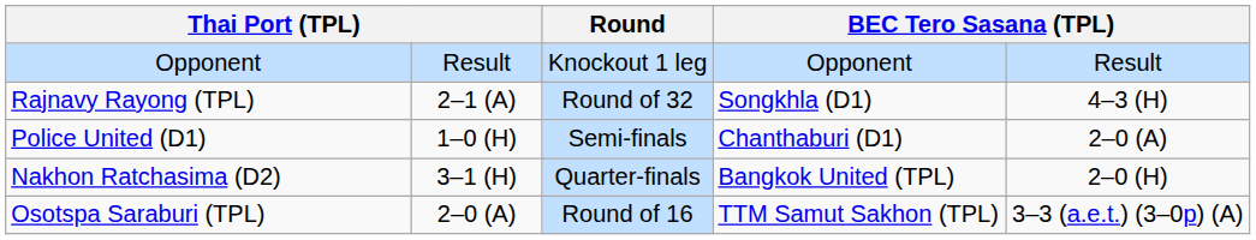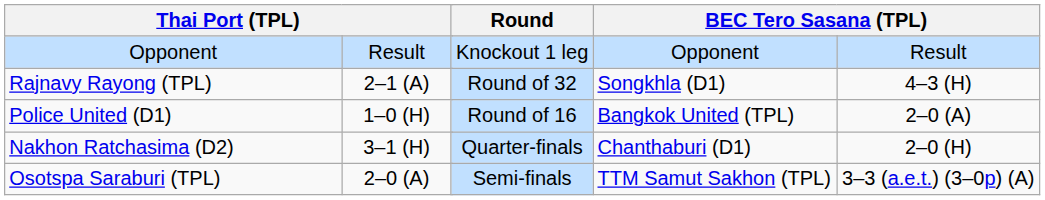Police United (D1) | Round: Semi-finals -> Round of 16
Police United (D1) | column 6: Chanthaburi (D1) -> Bangkok United (TPL)
Nakhon Ratchasima (D2) | column 6: Bangkok United (TPL) -> Chanthaburi (D1)
Osotspa Saraburi (TPL) | Round: Round of 16 -> Semi-finals
